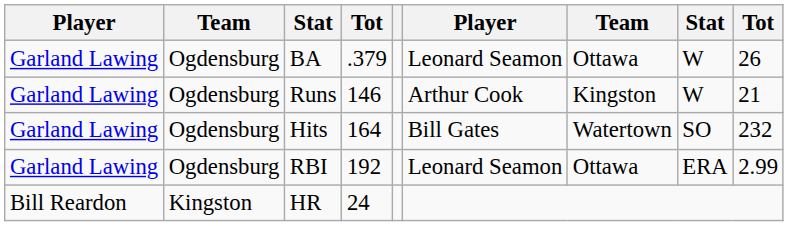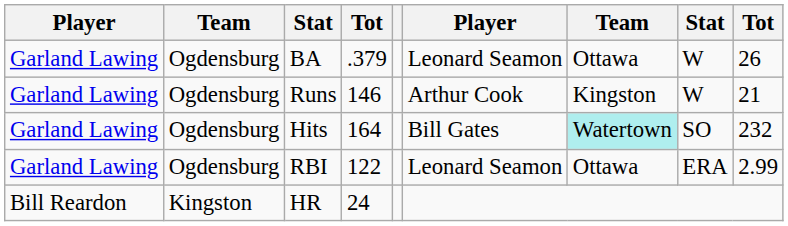Hits | column 7: no background -> paleturquoise background
RBI | column 4: 192 -> 122
